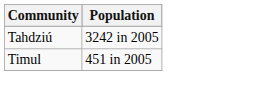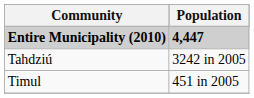+ row: Entire Municipality (2010) | 4,447
